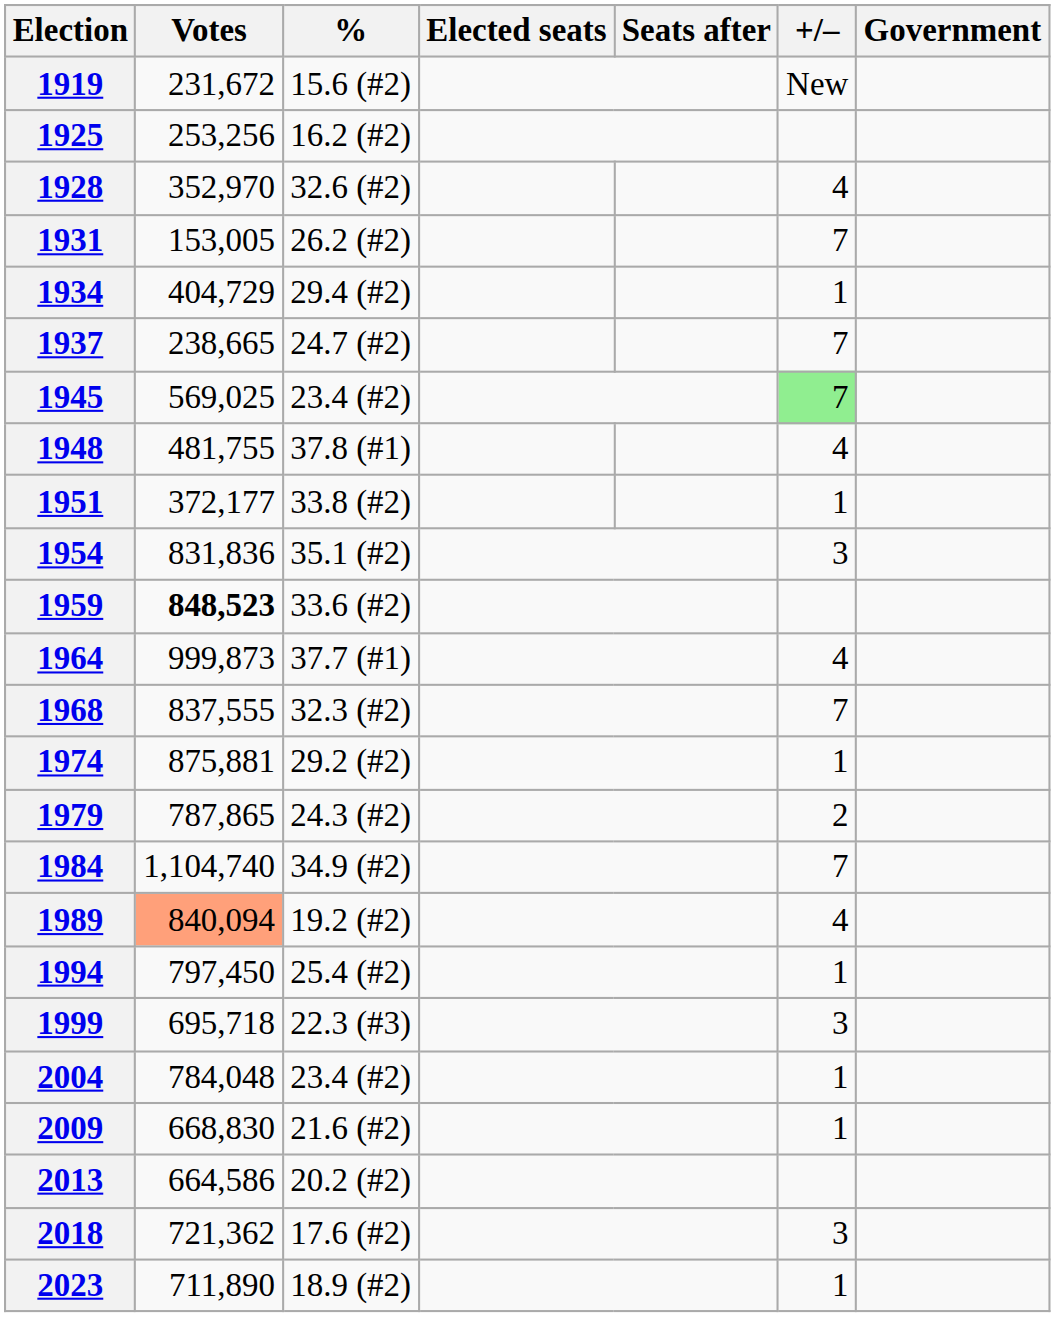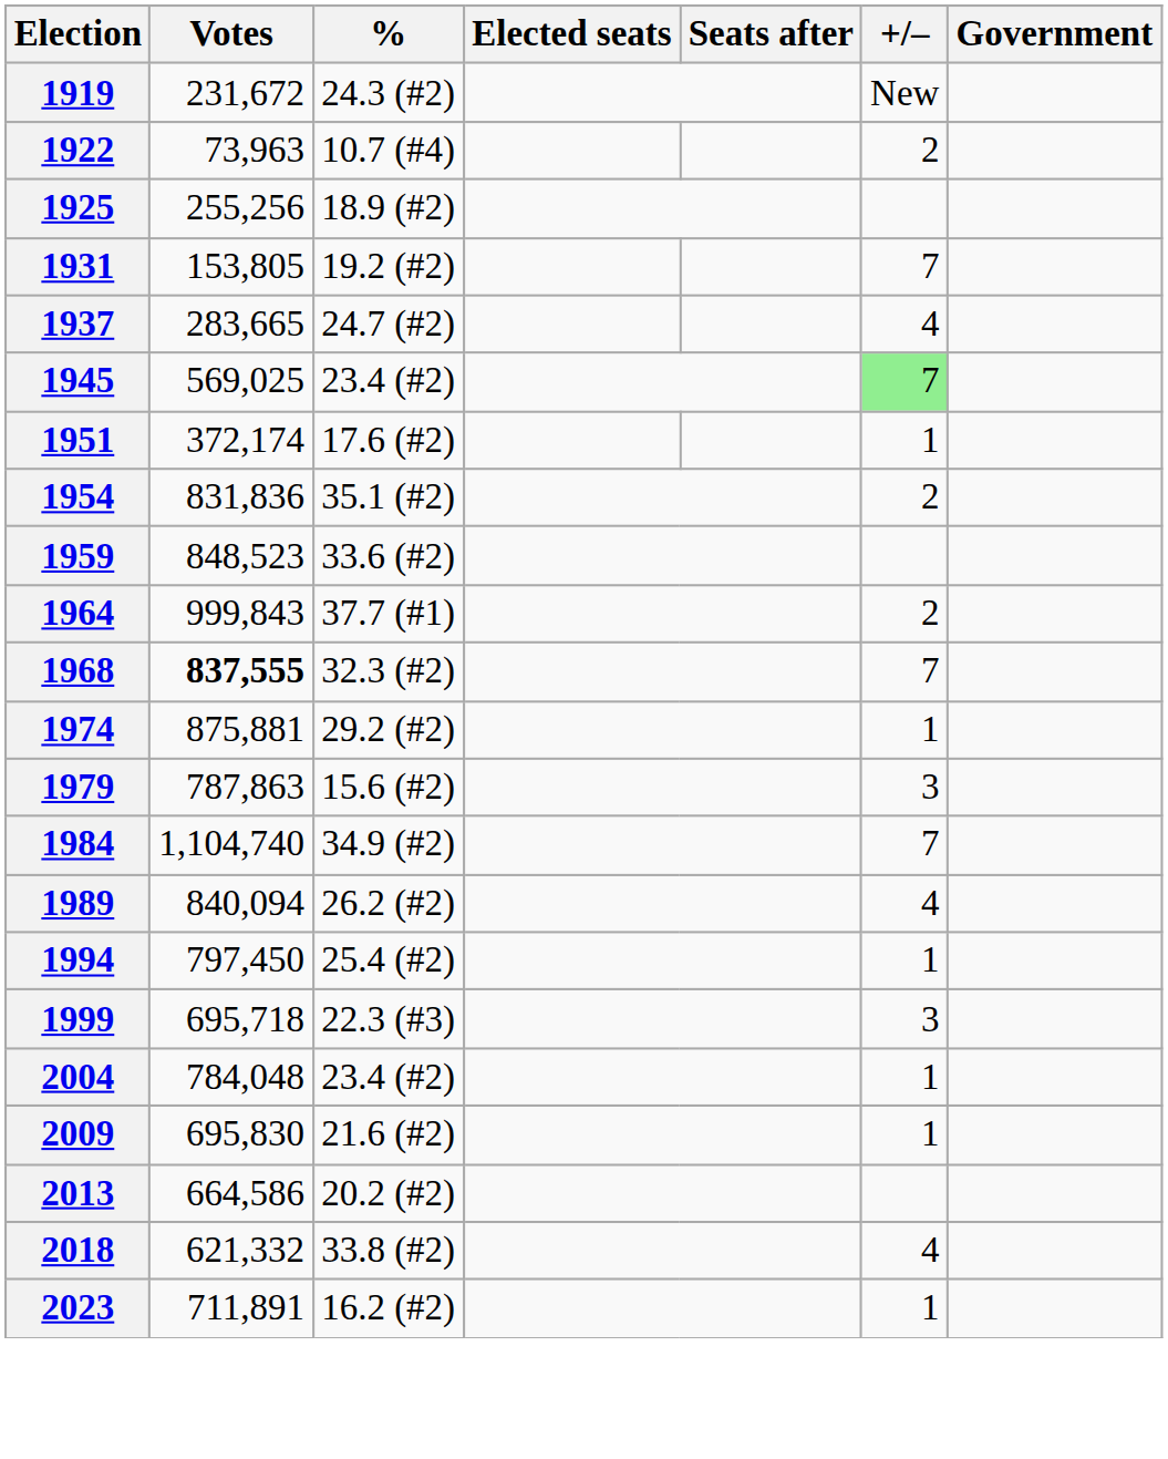1919 | %: 15.6 (#2) -> 24.3 (#2)
+ row: 1922 | 73,963 | 10.7 (#4) | 2
1925 | Votes: 253,256 -> 255,256
1925 | %: 16.2 (#2) -> 18.9 (#2)
- row: 1928 | 352,970 | 32.6 (#2) | 4
1931 | Votes: 153,005 -> 153,805
1931 | %: 26.2 (#2) -> 19.2 (#2)
- row: 1934 | 404,729 | 29.4 (#2) | 1
1937 | Votes: 238,665 -> 283,665
1937 | +/–: 7 -> 4
- row: 1948 | 481,755 | 37.8 (#1) | 4
1951 | Votes: 372,177 -> 372,174
1951 | %: 33.8 (#2) -> 17.6 (#2)
1954 | +/–: 3 -> 2
1959 | Votes: bold -> normal
1964 | Votes: 999,873 -> 999,843
1964 | +/–: 4 -> 2
1968 | Votes: normal -> bold
1979 | Votes: 787,865 -> 787,863
1979 | %: 24.3 (#2) -> 15.6 (#2)
1979 | +/–: 2 -> 3
1989 | Votes: lightsalmon background -> no background
1989 | %: 19.2 (#2) -> 26.2 (#2)
2009 | Votes: 668,830 -> 695,830
2018 | Votes: 721,362 -> 621,332
2018 | %: 17.6 (#2) -> 33.8 (#2)
2018 | +/–: 3 -> 4
2023 | Votes: 711,890 -> 711,891
2023 | %: 18.9 (#2) -> 16.2 (#2)
